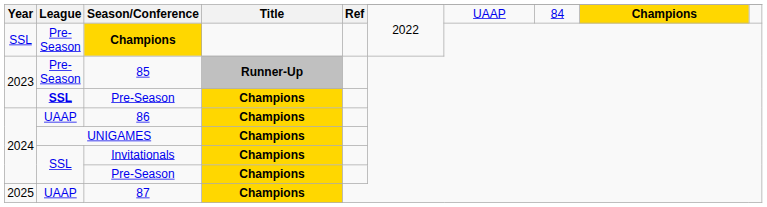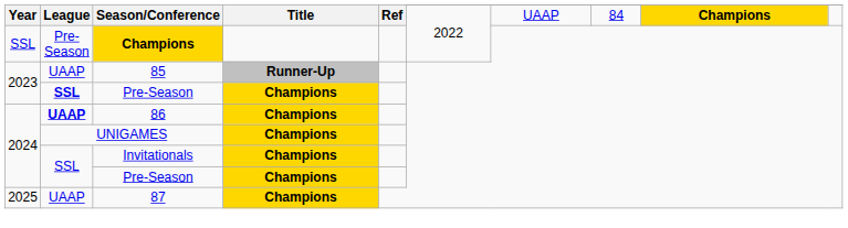85 | League: Pre-Season -> UAAP
86 | League: normal -> bold
